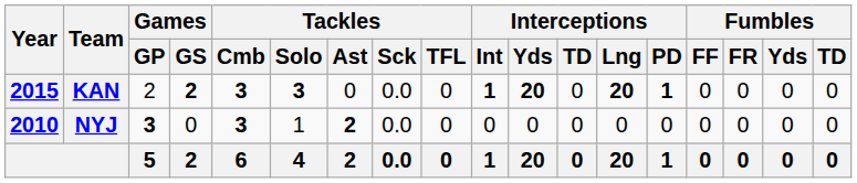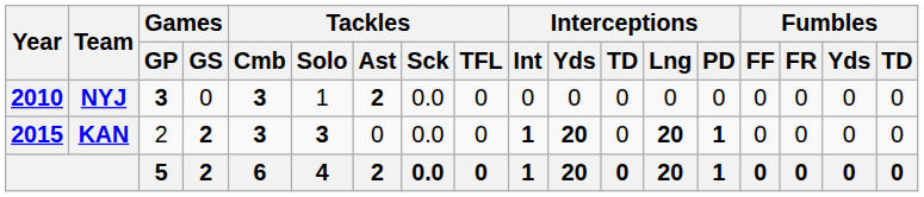rows swapped: NYJ <-> KAN
